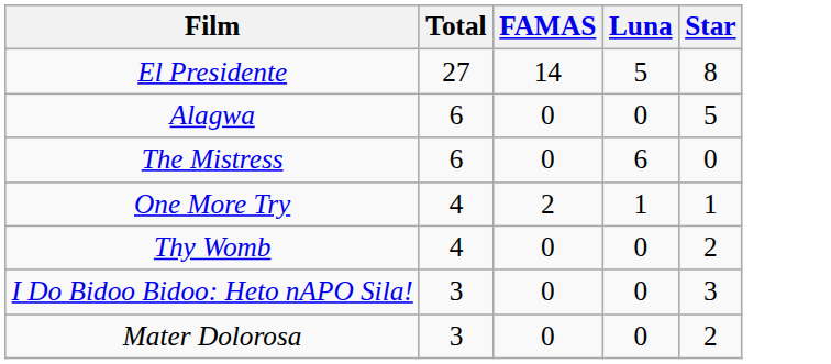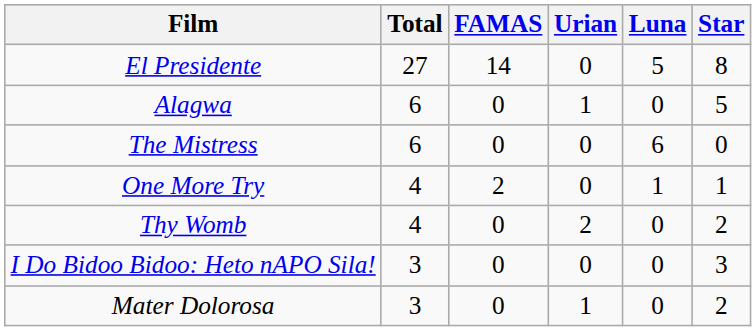+ column: Urian | 0 | 1 | 0 | 0 | 2 | 0 | 1
